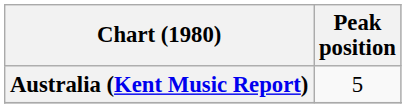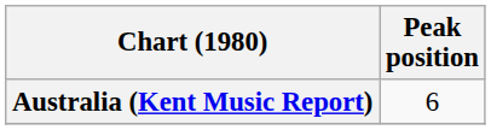Australia (Kent Music Report) | Peak position: 5 -> 6
